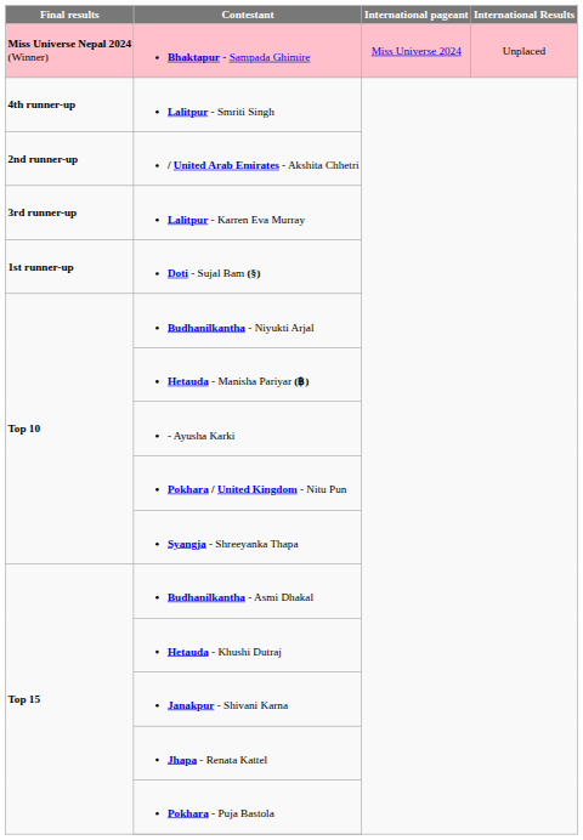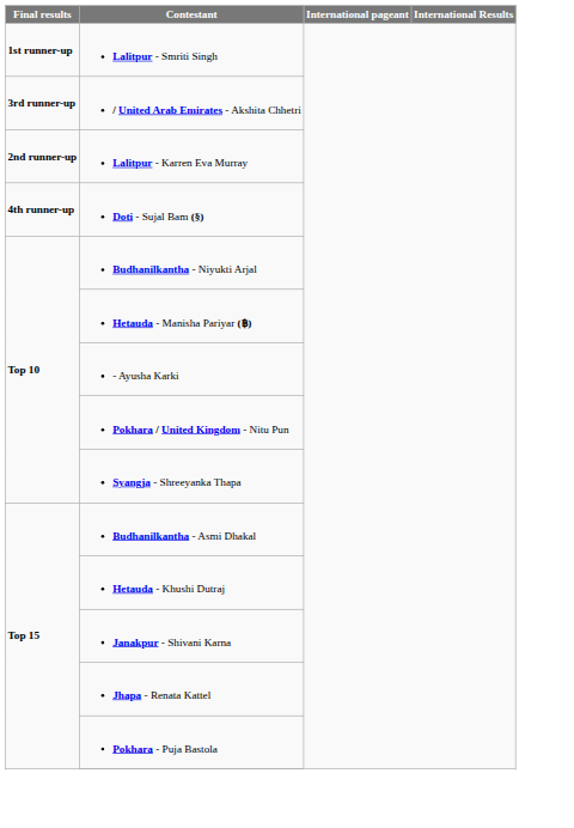- row: Miss Universe Nepal 2024 (Winner) | Bhaktapur - Sampada Ghimire | Miss Universe 2024 | Unplaced
Lalitpur - Smriti Singh | Final results: 4th runner-up -> 1st runner-up
/ United Arab Emirates - Akshita Chhetri | Final results: 2nd runner-up -> 3rd runner-up
Lalitpur - Karren Eva Murray | Final results: 3rd runner-up -> 2nd runner-up
Doti - Sujal Bam (§) | Final results: 1st runner-up -> 4th runner-up
